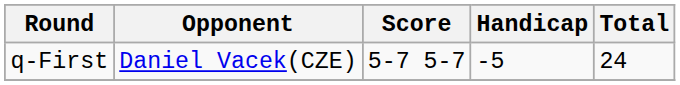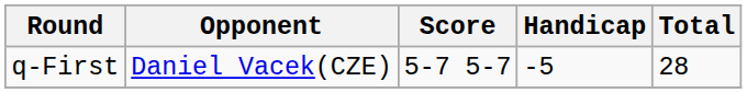q-First | Total: 24 -> 28
